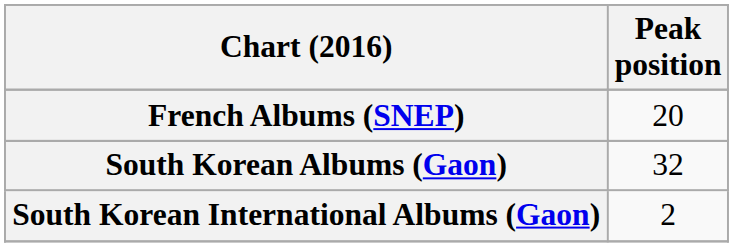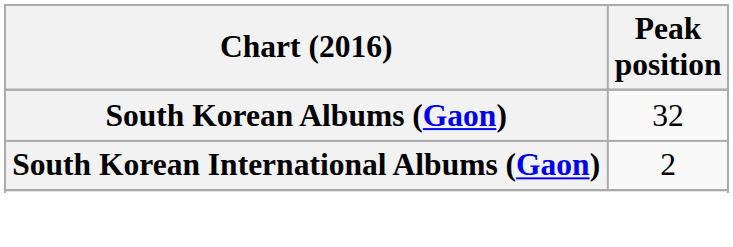- row: French Albums (SNEP) | 20
